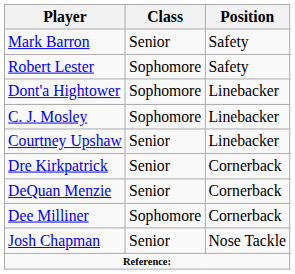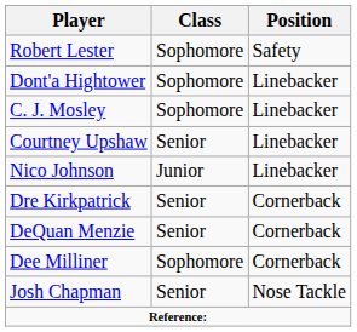- row: Mark Barron | Senior | Safety
+ row: Nico Johnson | Junior | Linebacker
